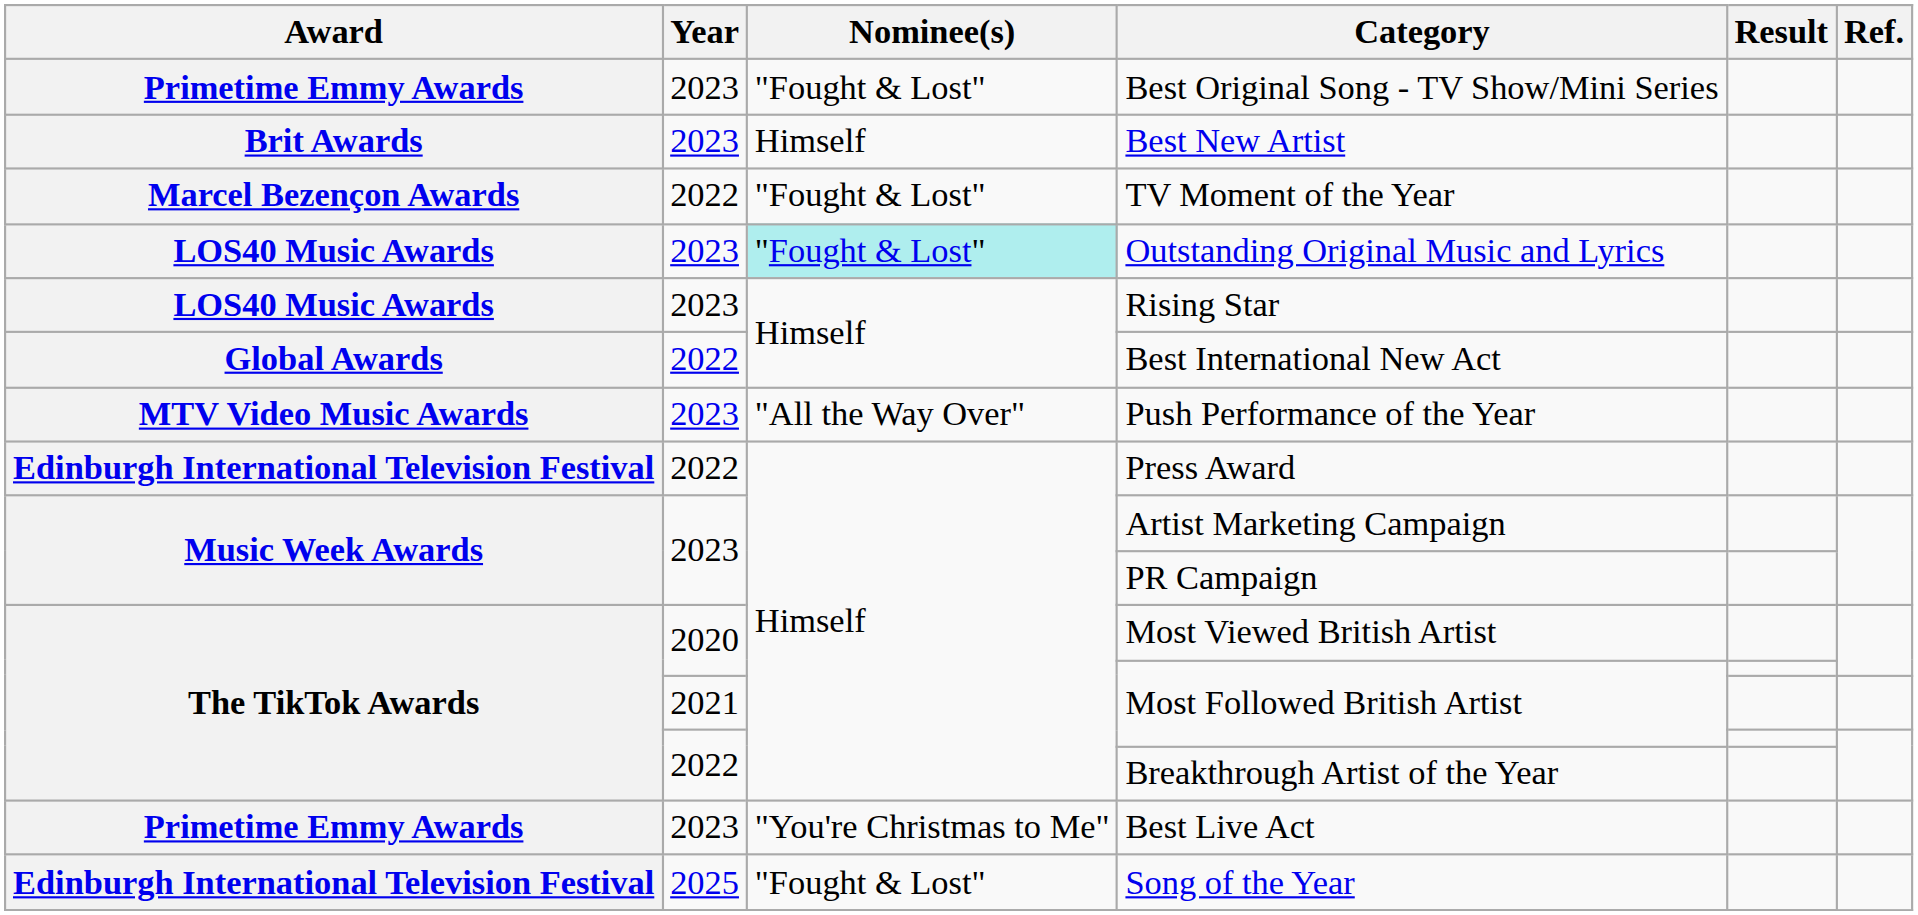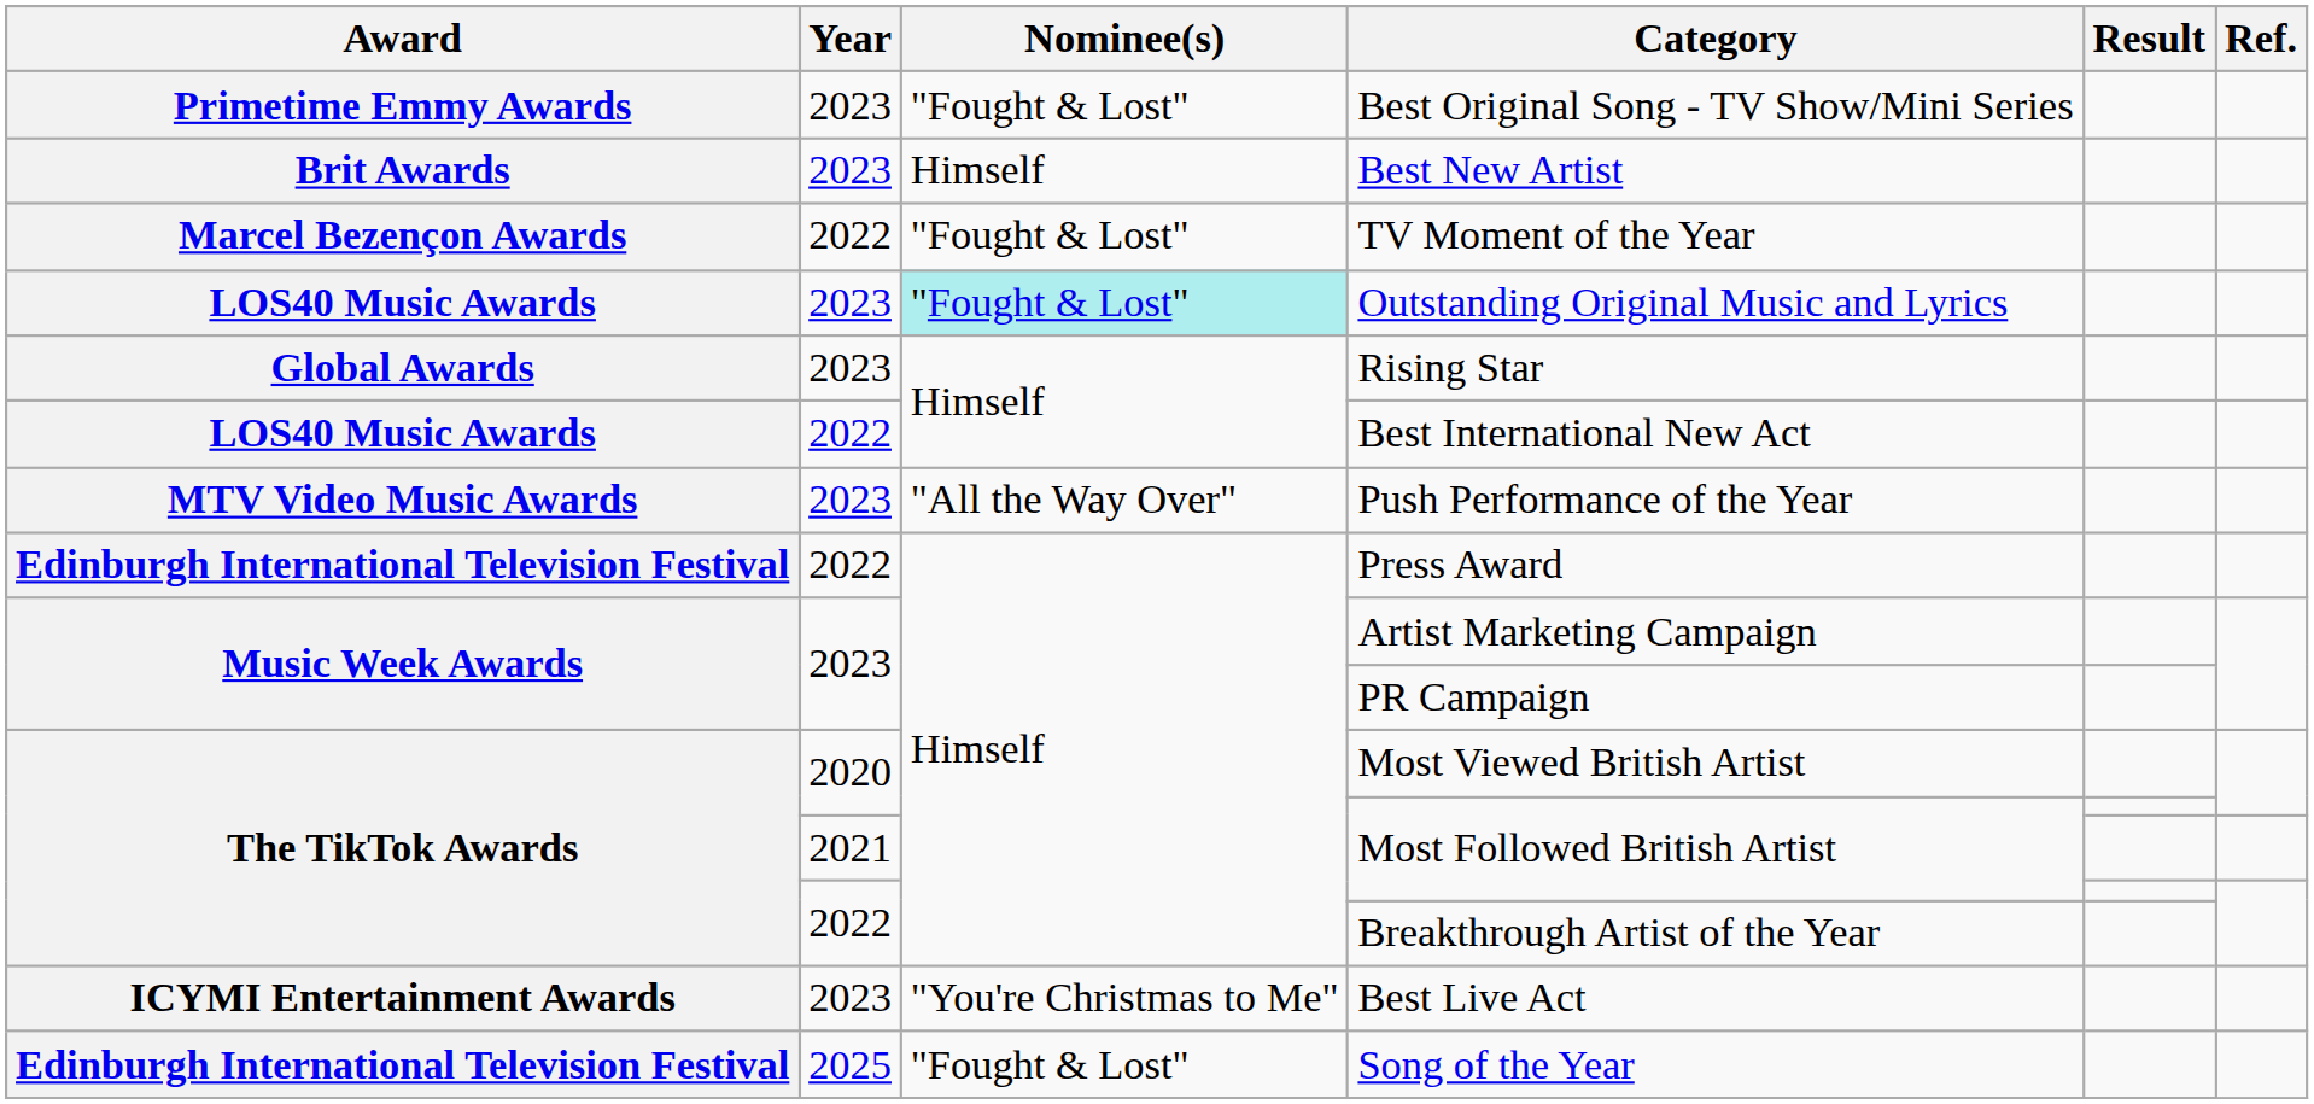Rising Star | Award: LOS40 Music Awards -> Global Awards
Best International New Act | Award: Global Awards -> LOS40 Music Awards
Best Live Act | Award: Primetime Emmy Awards -> ICYMI Entertainment Awards
